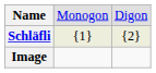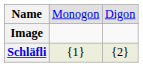rows swapped: Schläfli <-> Image
